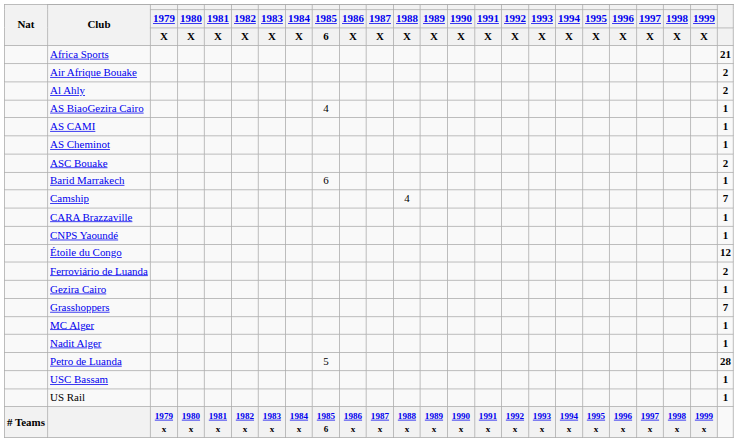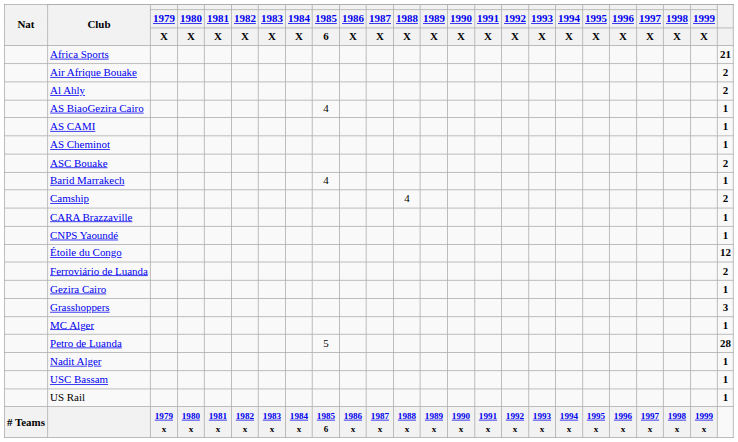Barid Marrakech | 1985 / 6: 6 -> 4
Camship | column 24: 7 -> 2
Grasshoppers | column 24: 7 -> 3
rows swapped: Nadit Alger <-> Petro de Luanda
